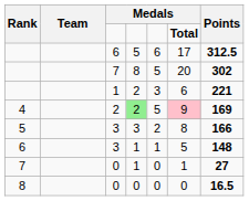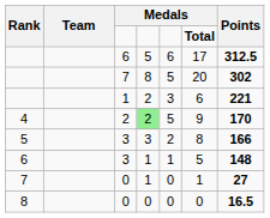4 | column 6: pink background -> no background
4 | Points: 169 -> 170
